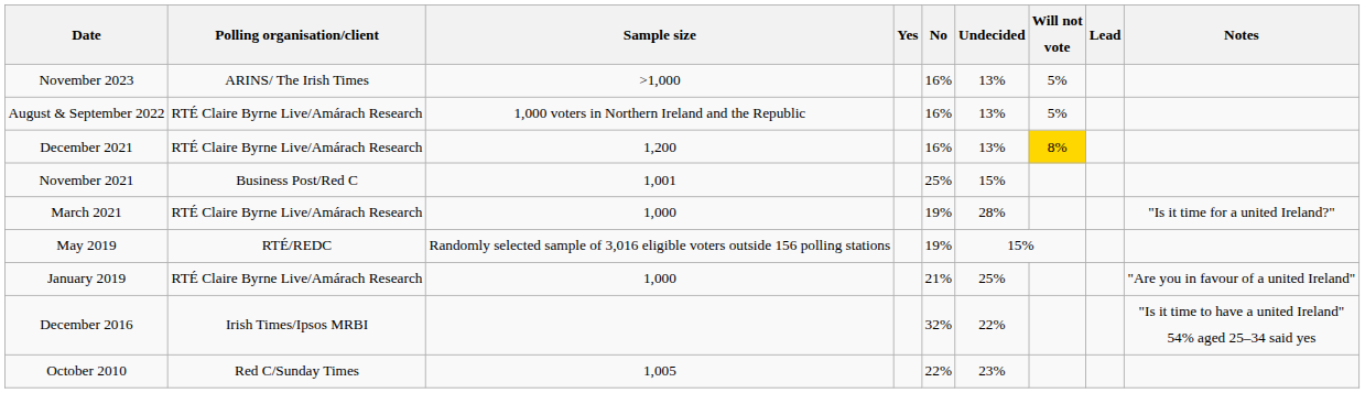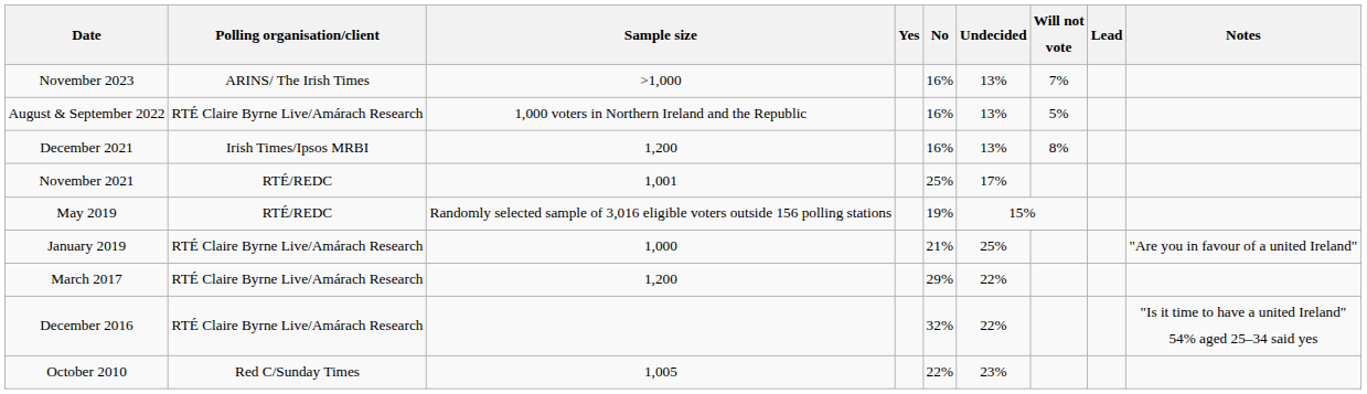November 2023 | Will not vote: 5% -> 7%
December 2021 | Polling organisation/client: RTÉ Claire Byrne Live/Amárach Research -> Irish Times/Ipsos MRBI
December 2021 | Will not vote: gold background -> no background
November 2021 | Polling organisation/client: Business Post/Red C -> RTÉ/REDC
November 2021 | Undecided: 15% -> 17%
- row: March 2021 | RTÉ Claire Byrne Live/Amárach Research | 1,000 | 19% | 28% | "Is it time for a united Ireland?"
+ row: March 2017 | RTÉ Claire Byrne Live/Amárach Research | 1,200 | 29% | 22%
December 2016 | Polling organisation/client: Irish Times/Ipsos MRBI -> RTÉ Claire Byrne Live/Amárach Research
